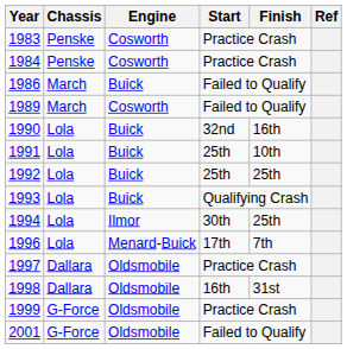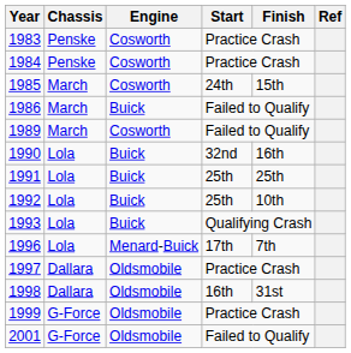+ row: 1985 | March | Cosworth | 24th | 15th
1991 | Finish: 10th -> 25th
1992 | Finish: 25th -> 10th
- row: 1994 | Lola | Ilmor | 30th | 25th
